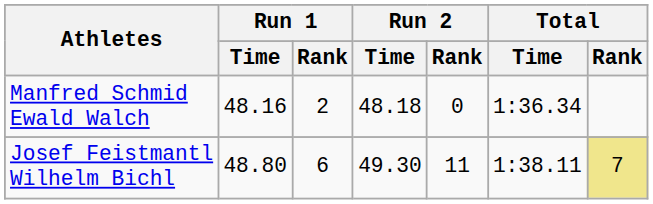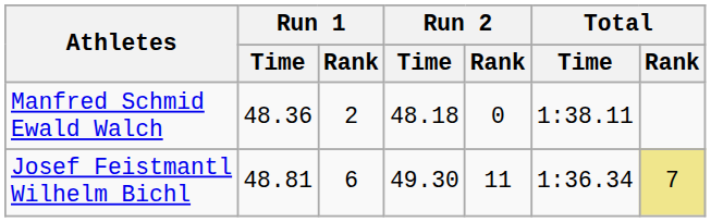Manfred Schmid Ewald Walch | Run 1 / Time: 48.16 -> 48.36
Manfred Schmid Ewald Walch | Total / Time: 1:36.34 -> 1:38.11
Josef Feistmantl Wilhelm Bichl | Run 1 / Time: 48.80 -> 48.81
Josef Feistmantl Wilhelm Bichl | Total / Time: 1:38.11 -> 1:36.34
